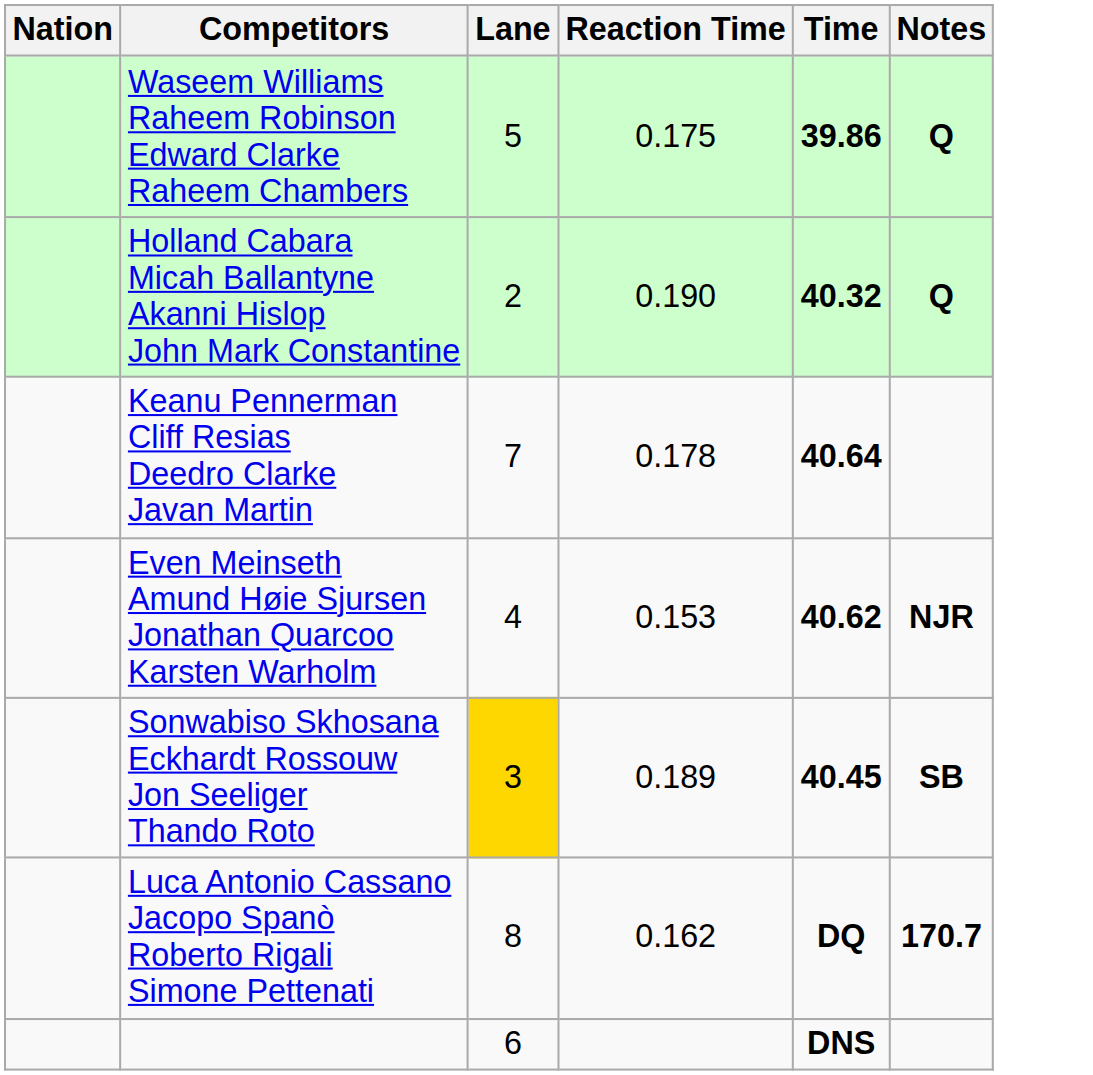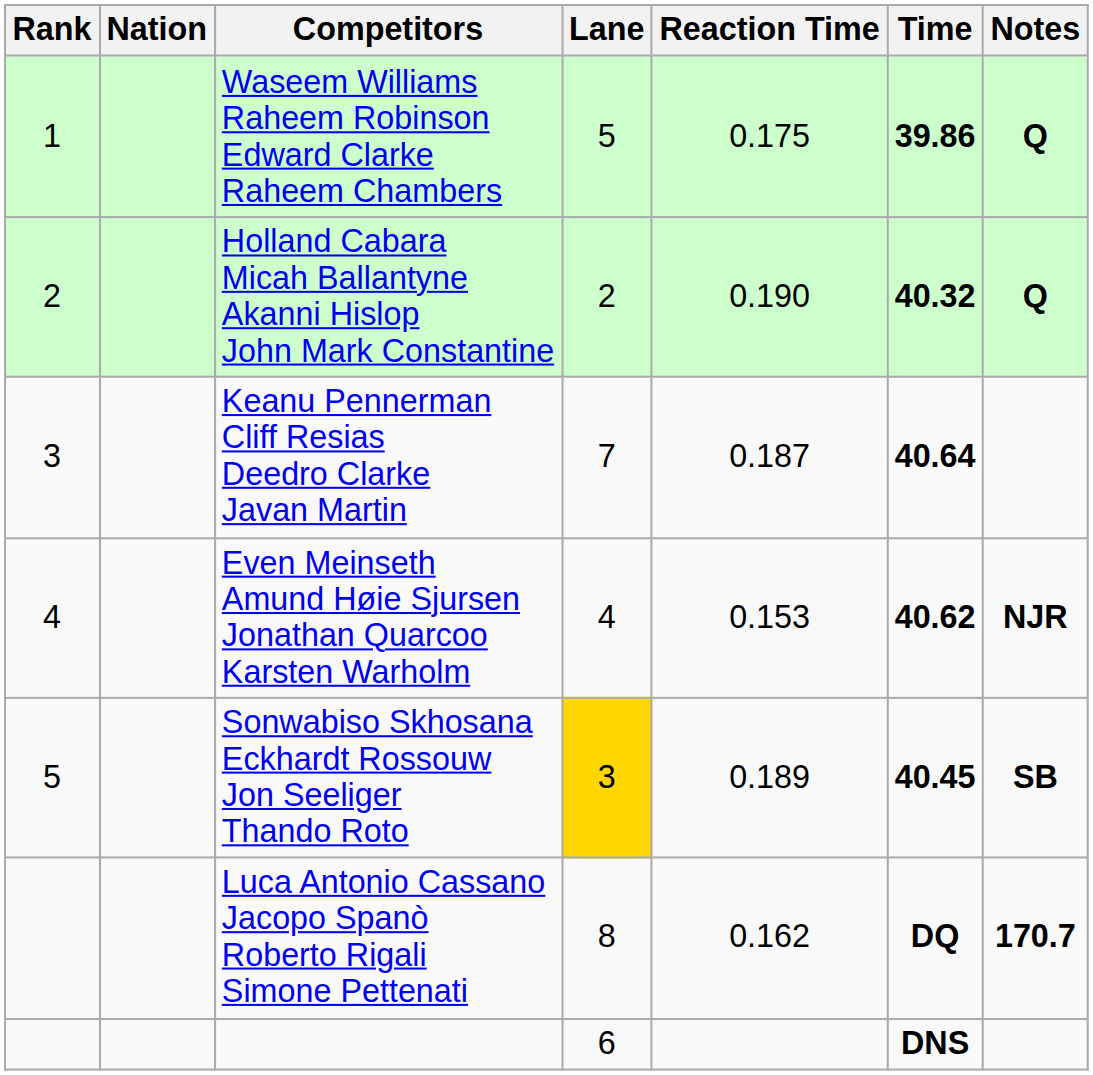+ column: Rank | 1 | 2 | 3 | 4 | 5
Keanu Pennerman Cliff Resias Deedro Clarke Javan Martin | Reaction Time: 0.178 -> 0.187
